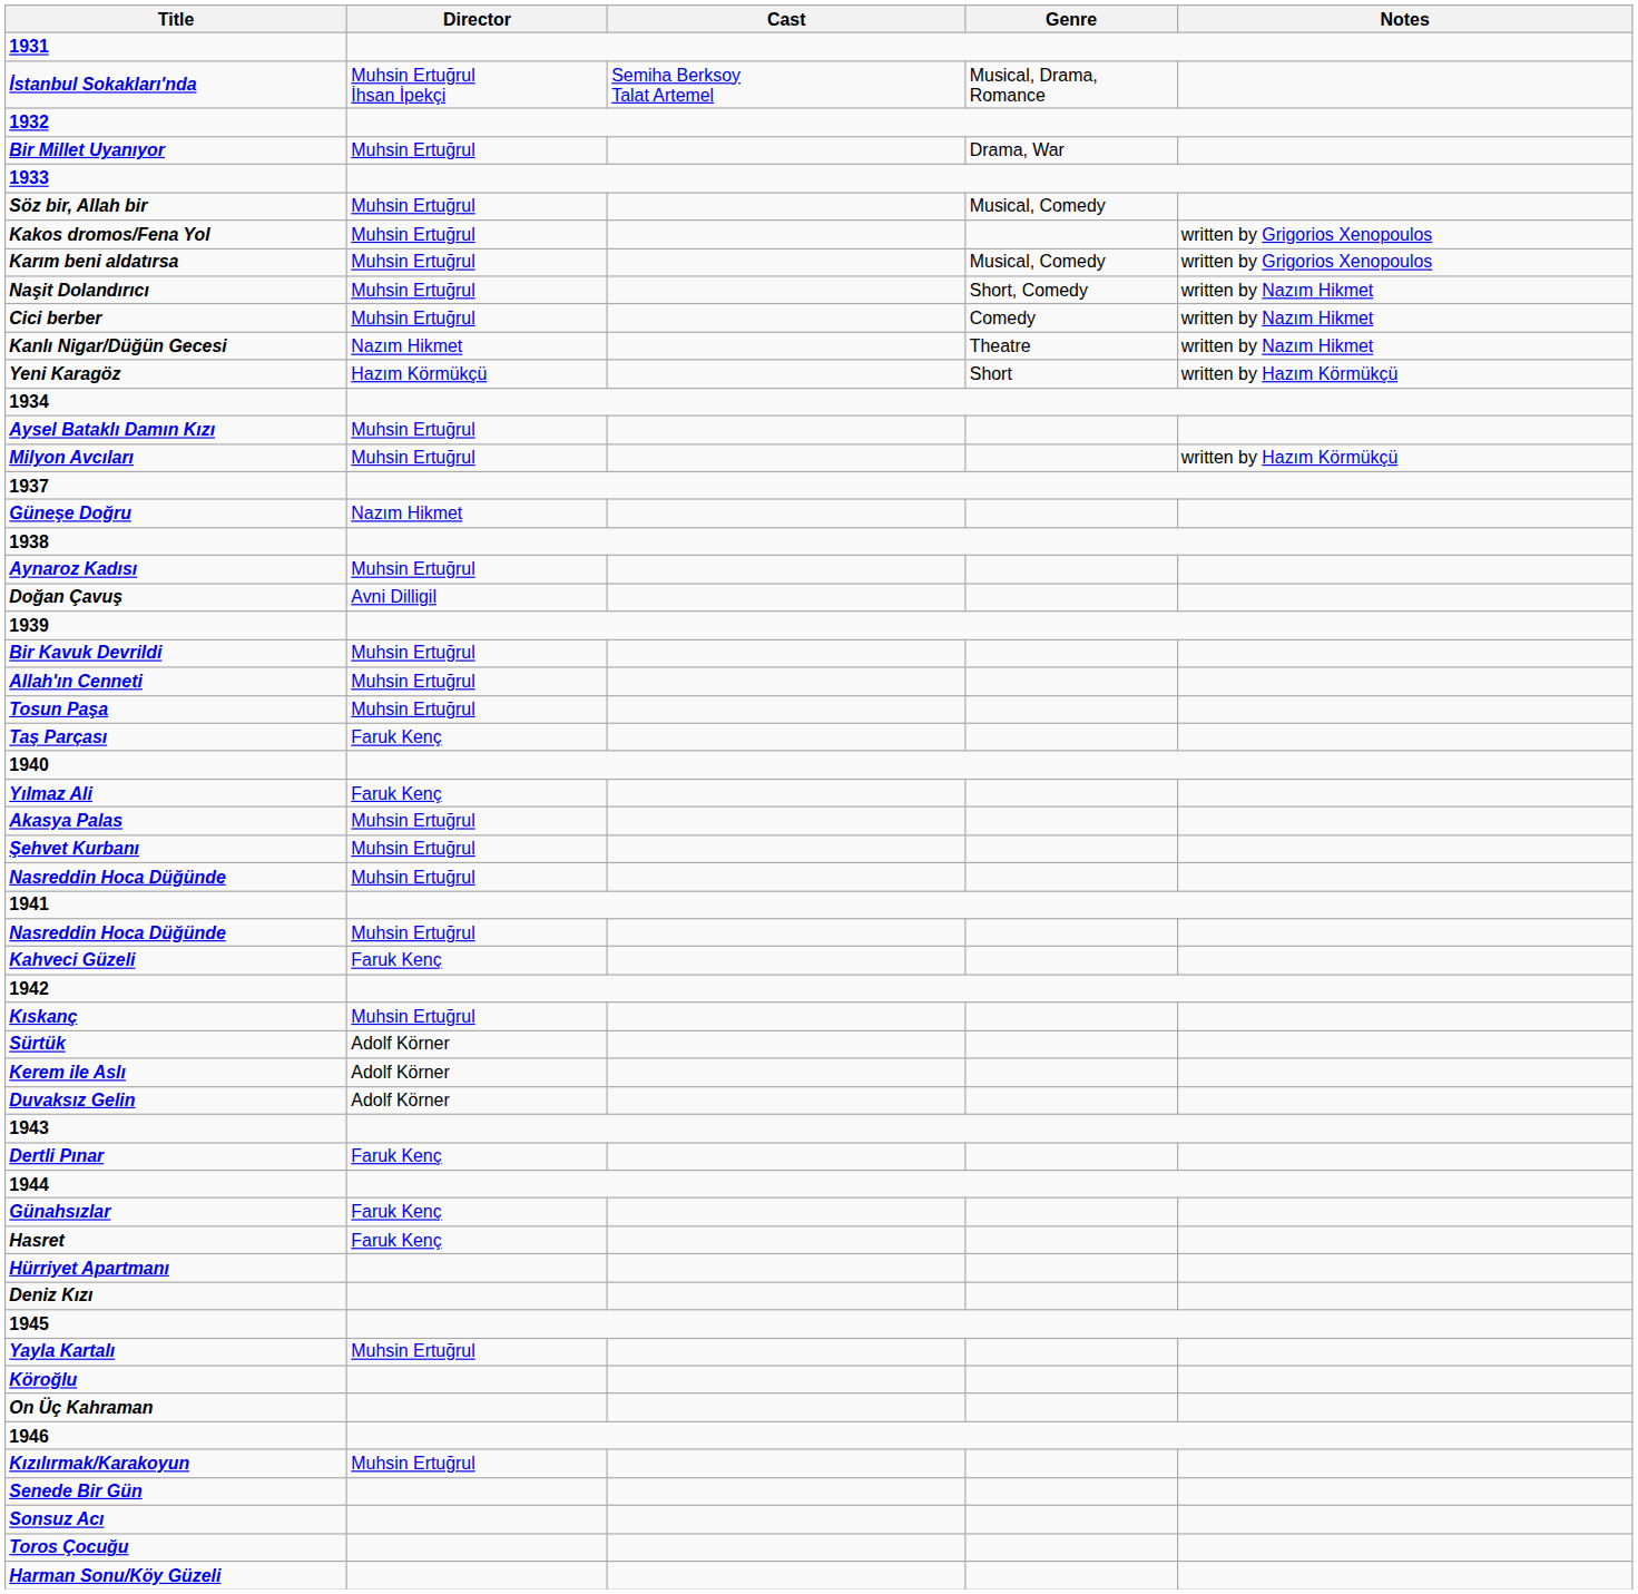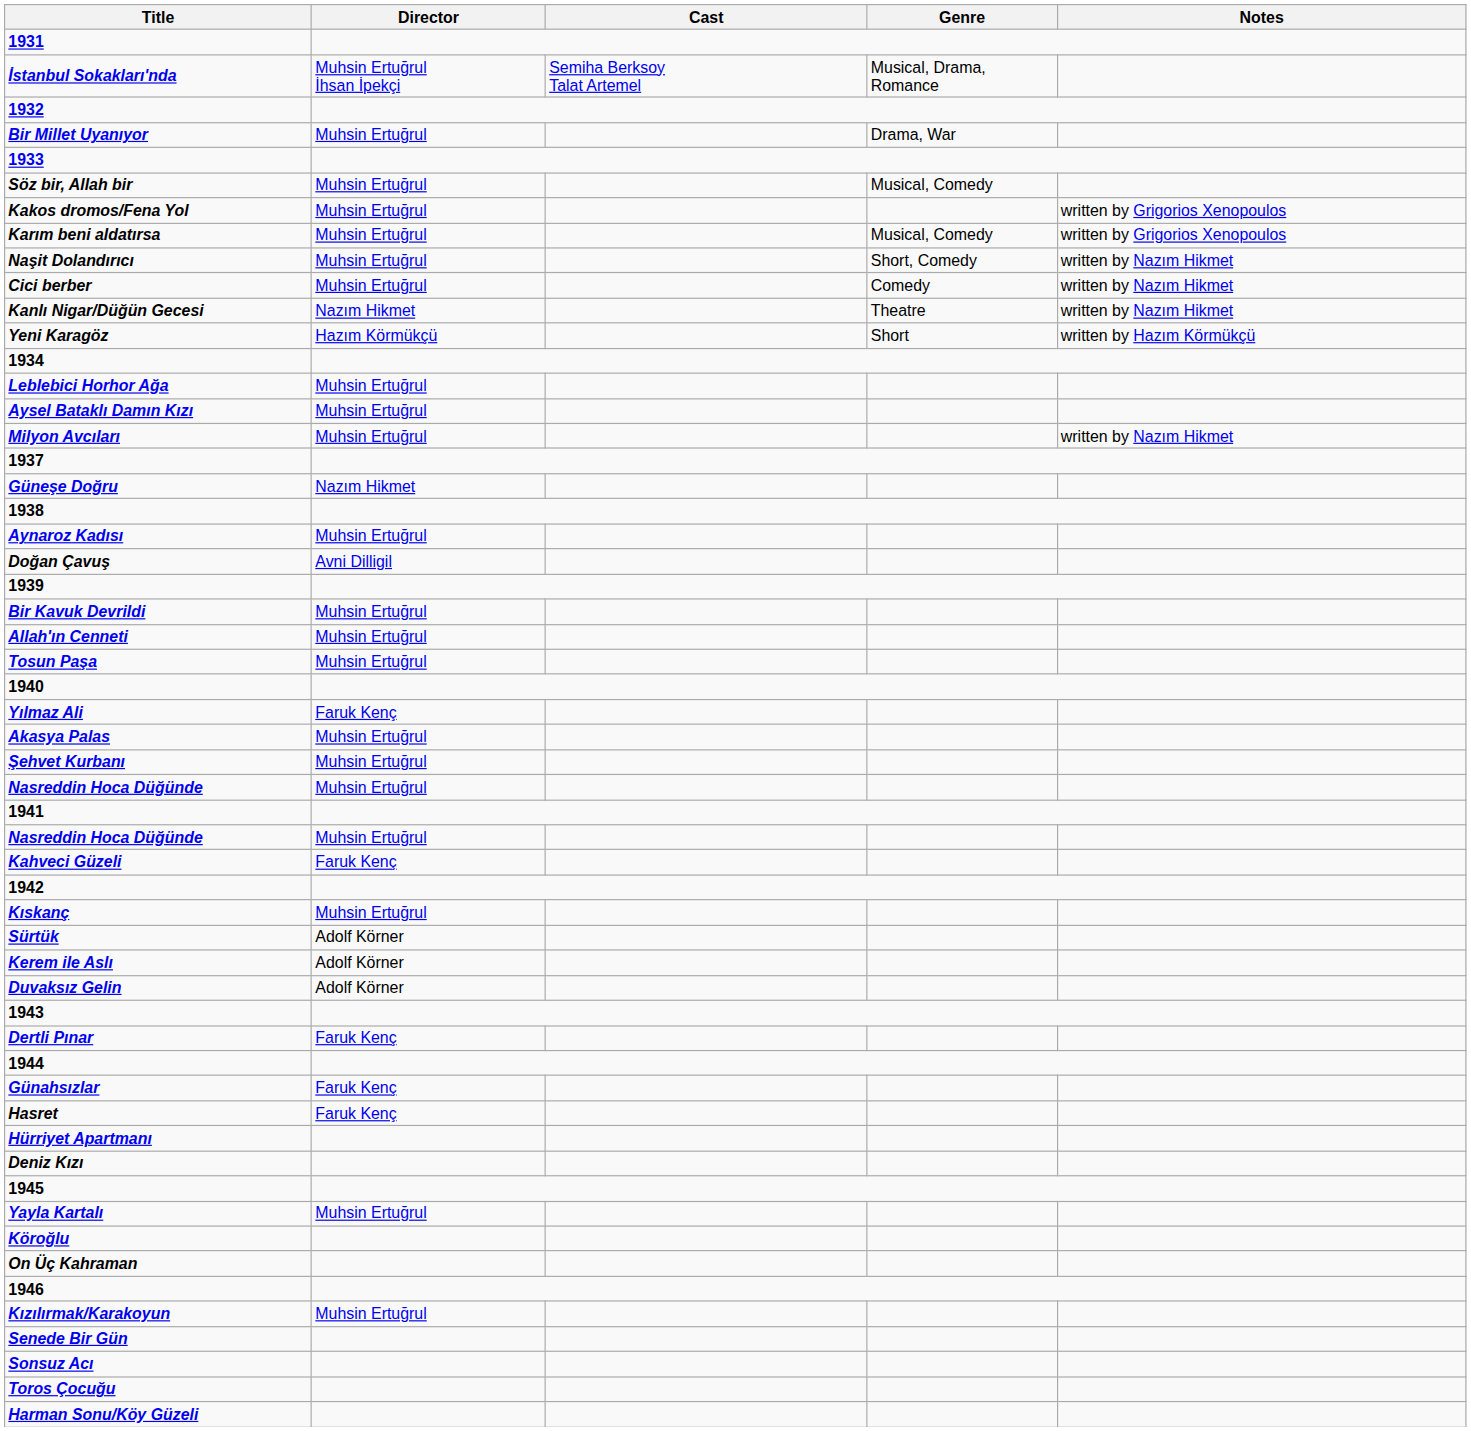+ row: Leblebici Horhor Ağa | Muhsin Ertuğrul
Milyon Avcıları | Notes: written by Hazım Körmükçü -> written by Nazım Hikmet
- row: Taş Parçası | Faruk Kenç
